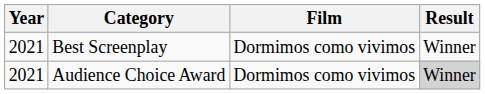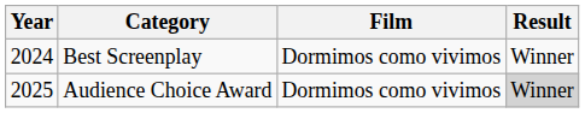Best Screenplay | Year: 2021 -> 2024
Audience Choice Award | Year: 2021 -> 2025
